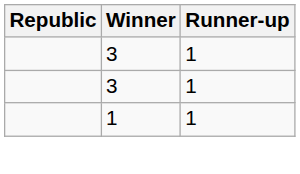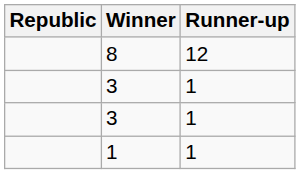+ row: 8 | 12
